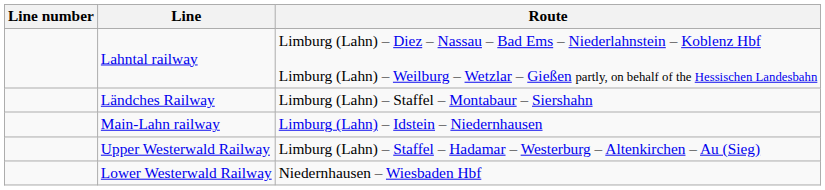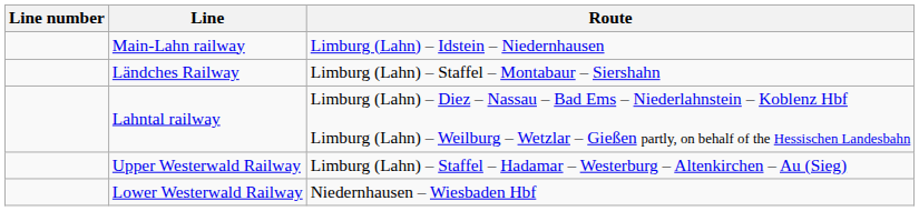rows swapped: Main-Lahn railway <-> Lahntal railway
